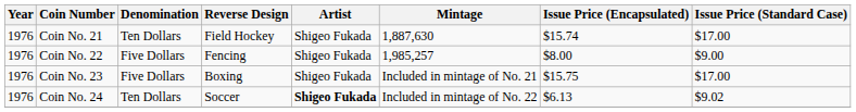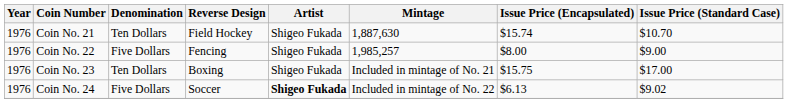Coin No. 21 | Issue Price (Standard Case): $17.00 -> $10.70
Coin No. 23 | Denomination: Five Dollars -> Ten Dollars
Coin No. 24 | Denomination: Ten Dollars -> Five Dollars
